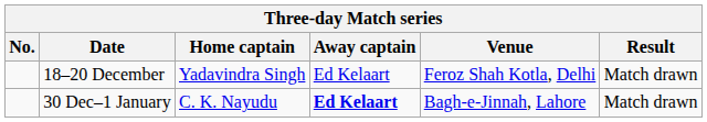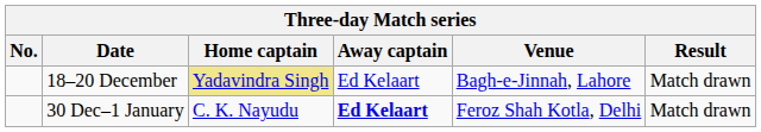18–20 December | Home captain: no background -> khaki background
18–20 December | Venue: Feroz Shah Kotla, Delhi -> Bagh-e-Jinnah, Lahore
30 Dec–1 January | Venue: Bagh-e-Jinnah, Lahore -> Feroz Shah Kotla, Delhi
